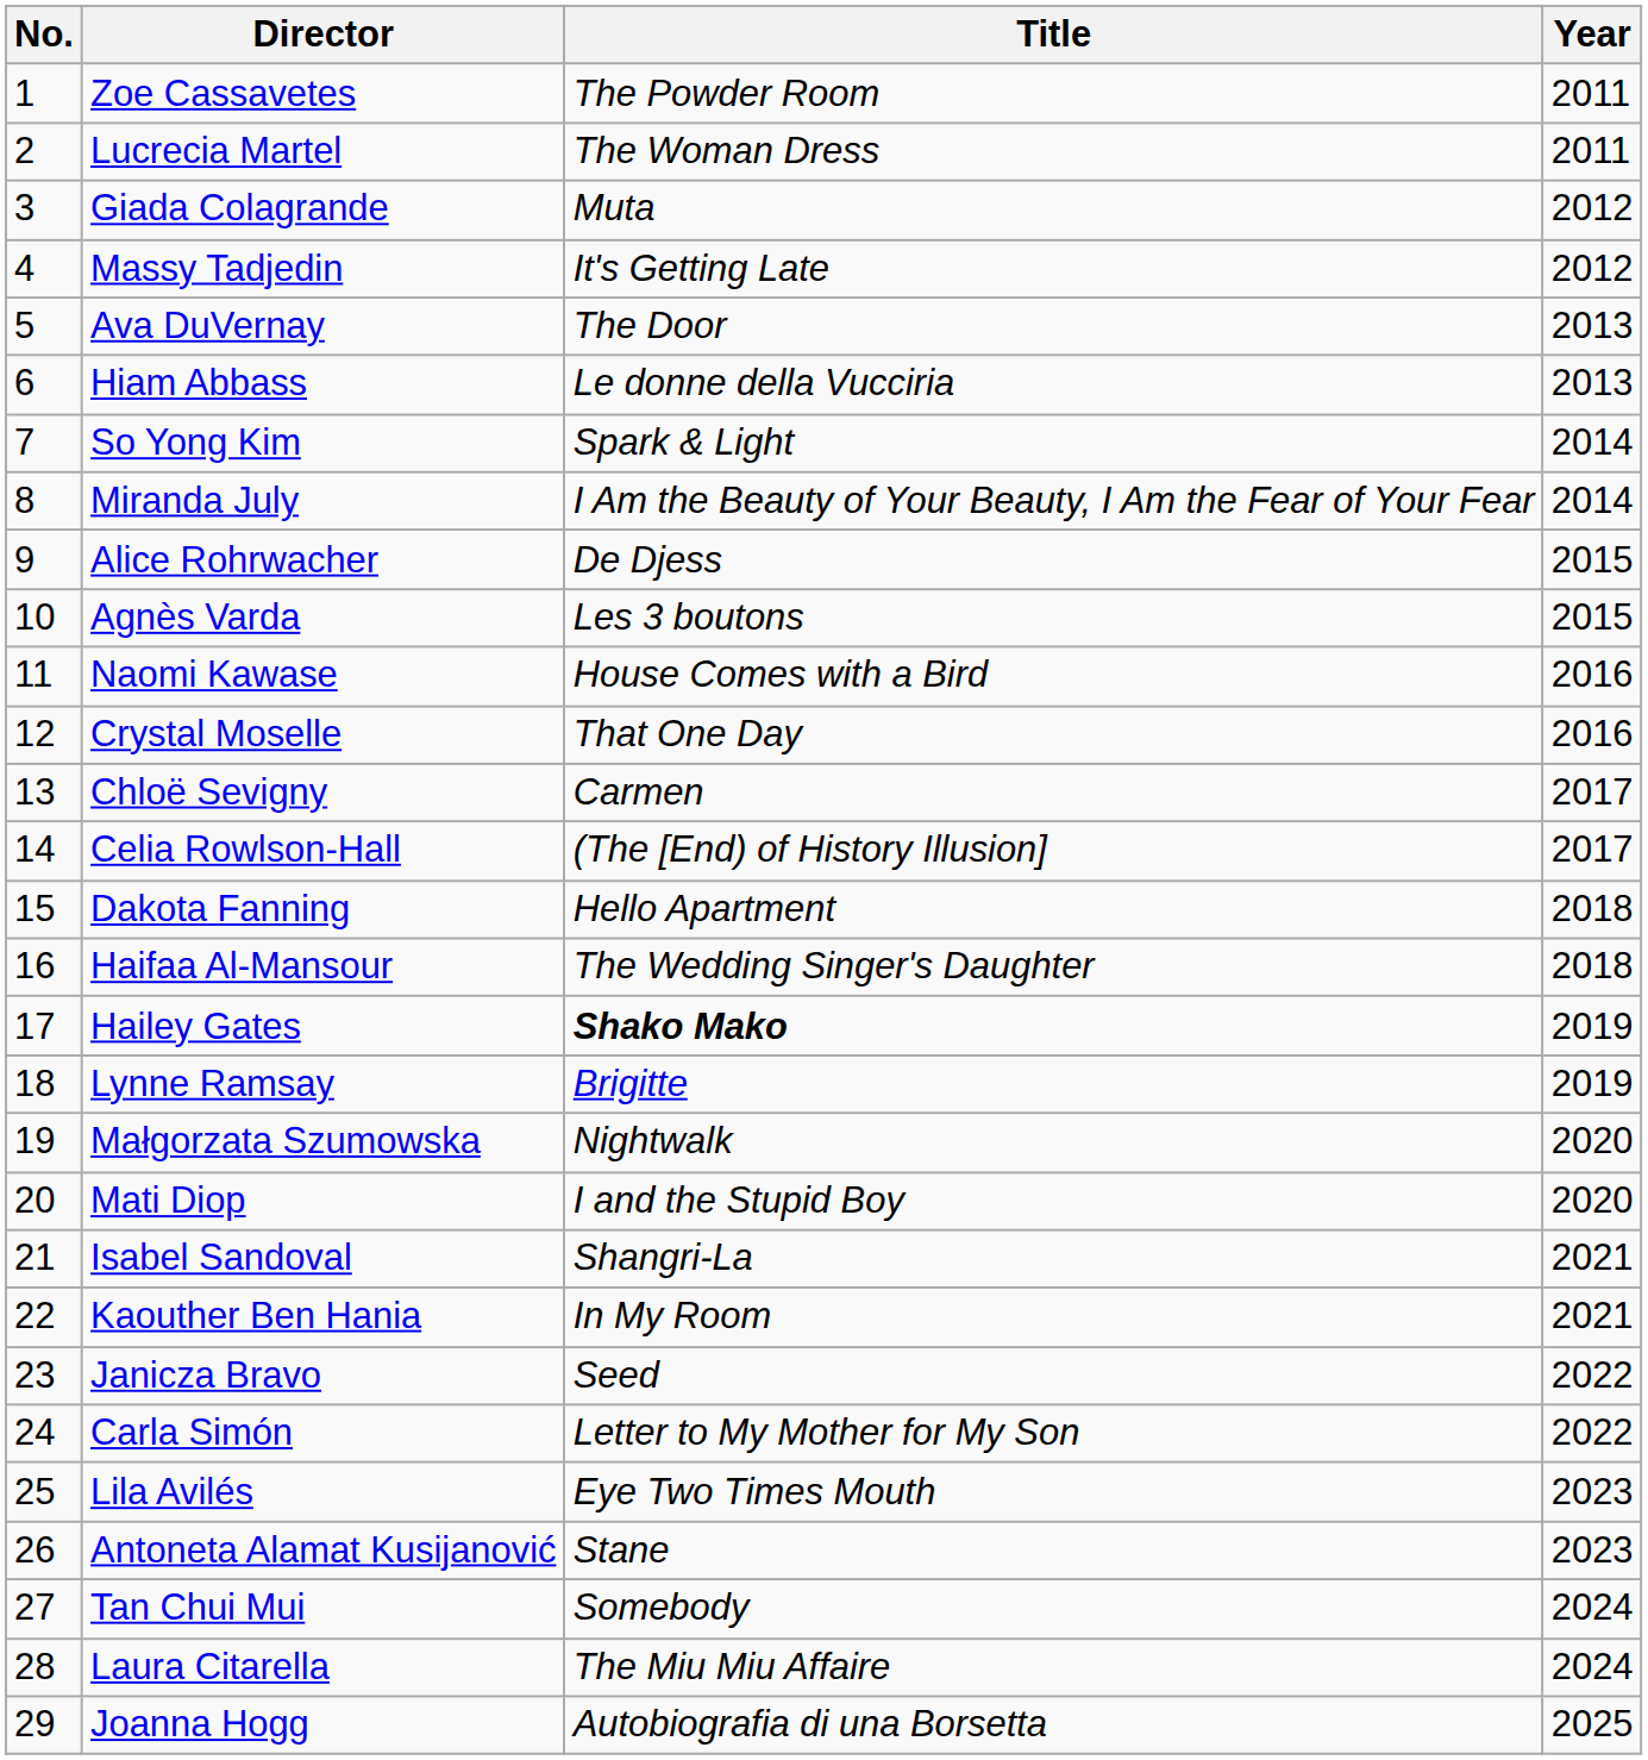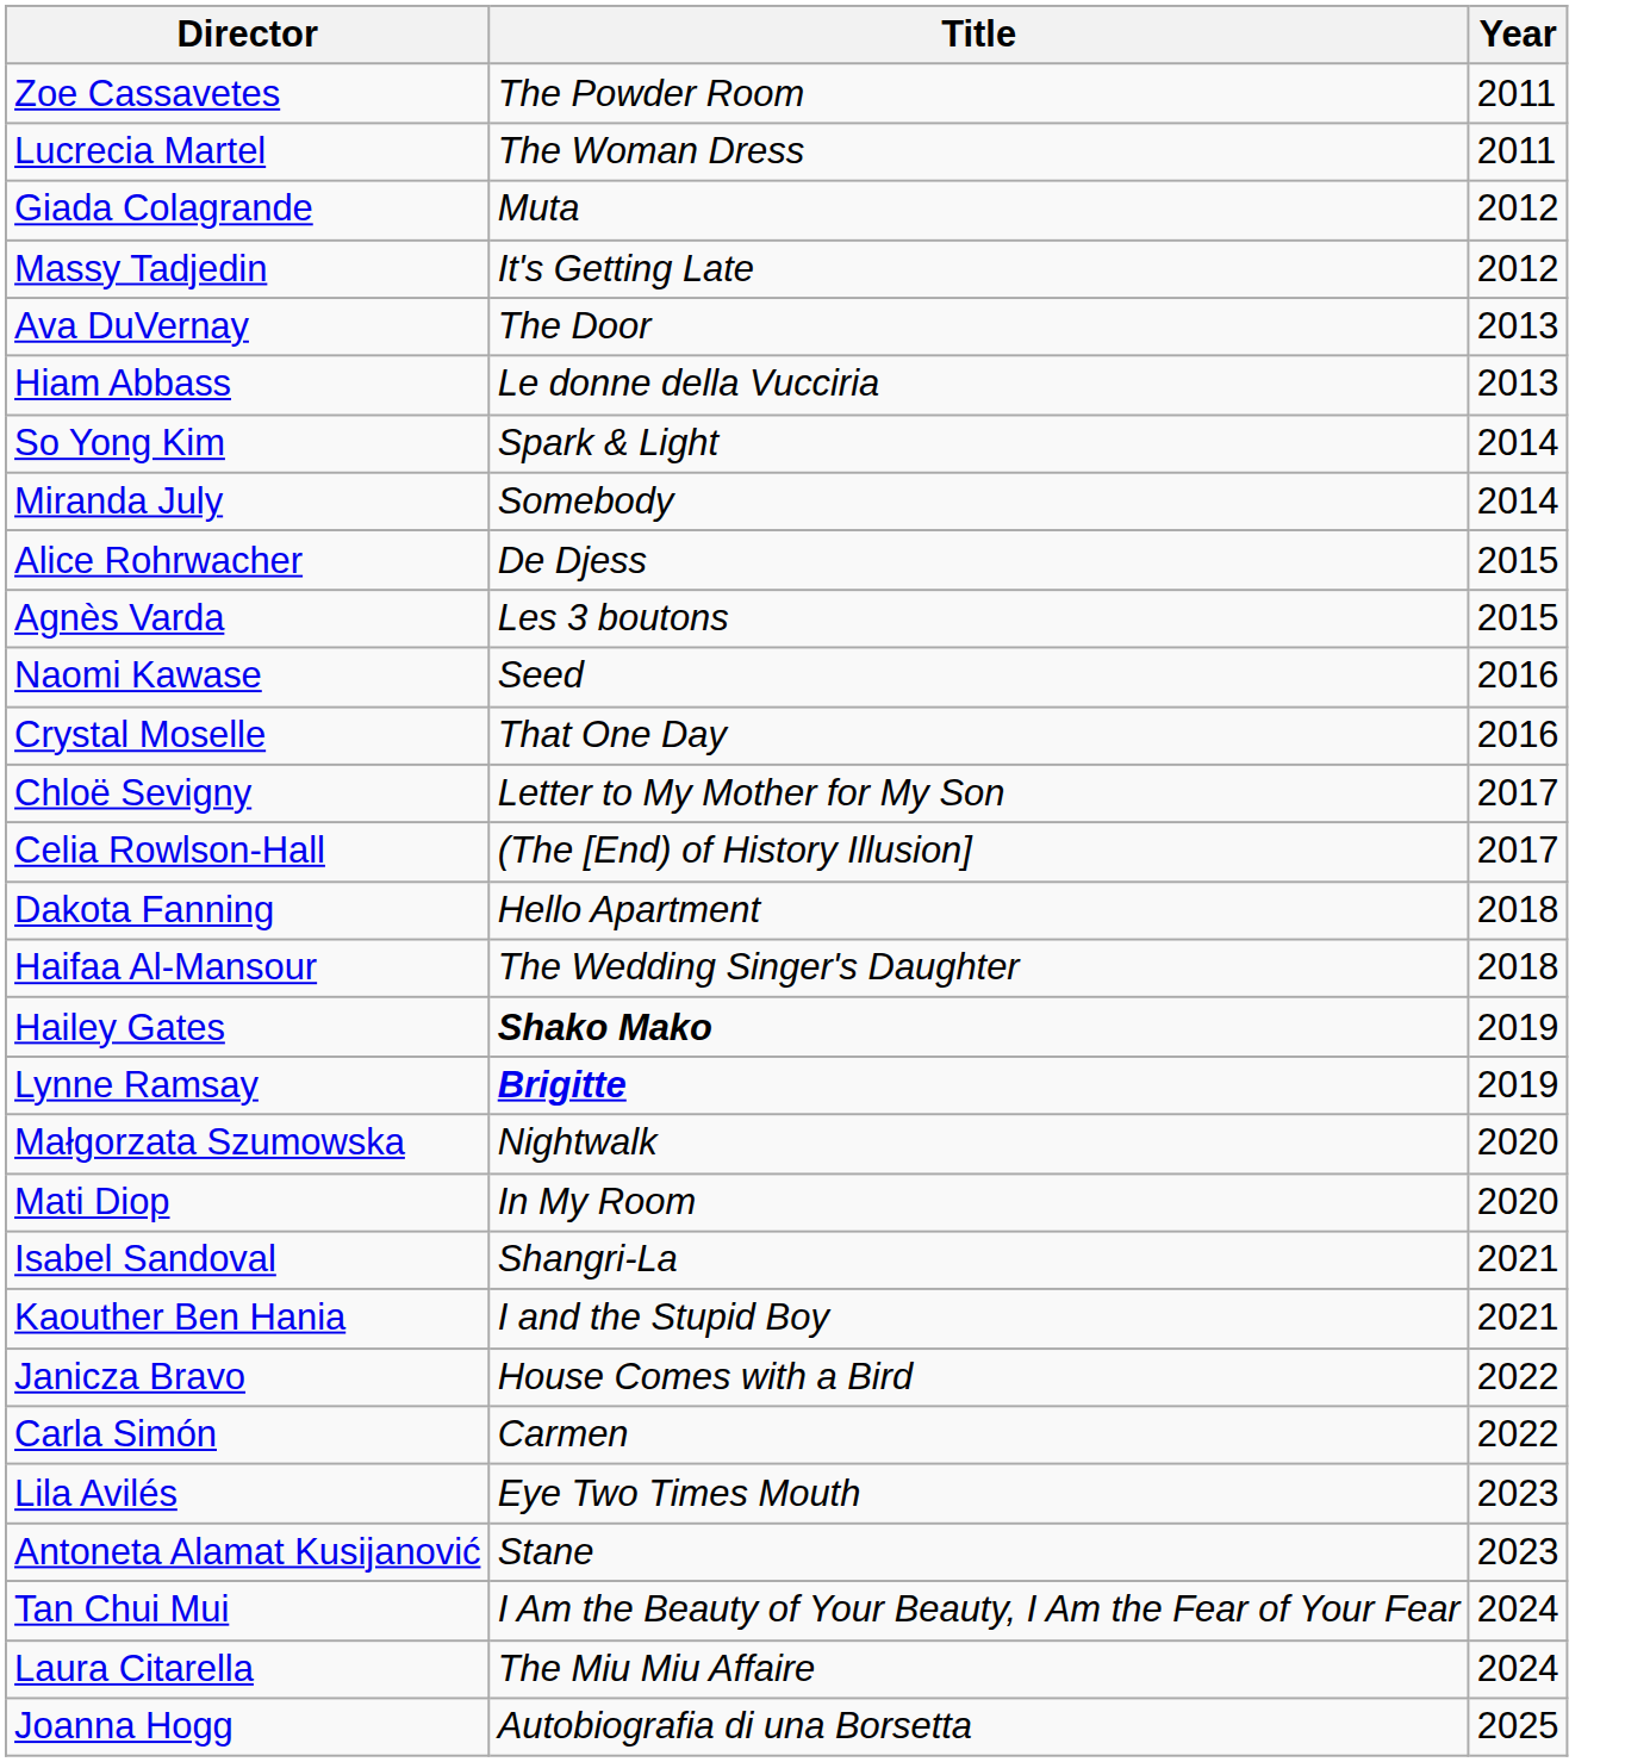- column: No. | 1 | 2 | 3 | 4 | 5 | 6 | 7 | 8 | 9 | 10 | 11 | 12 | 13 | 14 | 15 | 16 | 17 | 18 | 19 | 20 | 21 | 22 | 23 | 24 | 25 | 26 | 27 | 28 | 29
Miranda July | Title: I Am the Beauty of Your Beauty, I Am the Fear of Your Fear -> Somebody
Naomi Kawase | Title: House Comes with a Bird -> Seed
Chloë Sevigny | Title: Carmen -> Letter to My Mother for My Son
Lynne Ramsay | Title: normal -> bold
Mati Diop | Title: I and the Stupid Boy -> In My Room
Kaouther Ben Hania | Title: In My Room -> I and the Stupid Boy
Janicza Bravo | Title: Seed -> House Comes with a Bird
Carla Simón | Title: Letter to My Mother for My Son -> Carmen
Tan Chui Mui | Title: Somebody -> I Am the Beauty of Your Beauty, I Am the Fear of Your Fear
